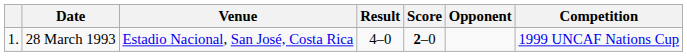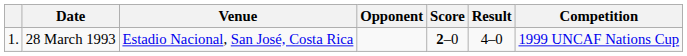columns swapped: Opponent <-> Result
